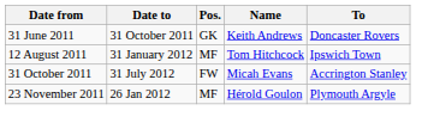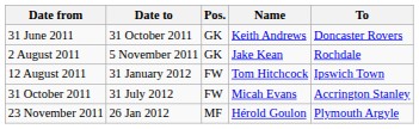+ row: 2 August 2011 | 5 November 2011 | GK | Jake Kean | Rochdale
12 August 2011 | Pos.: MF -> FW
